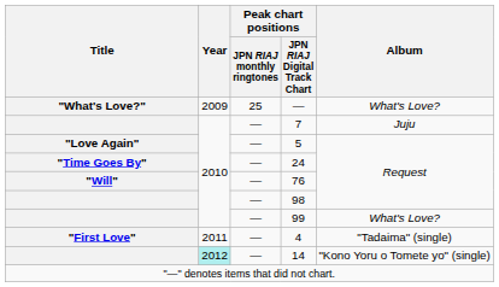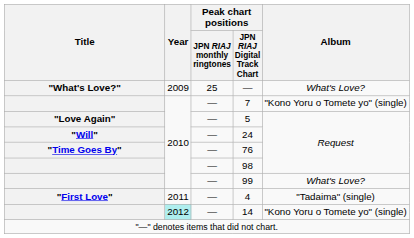7 | Album: Juju -> "Kono Yoru o Tomete yo" (single)
24 | Title: "Time Goes By" -> "Will"
76 | Title: "Will" -> "Time Goes By"
